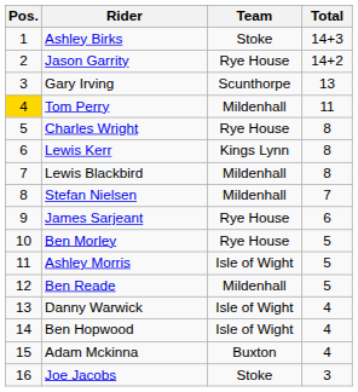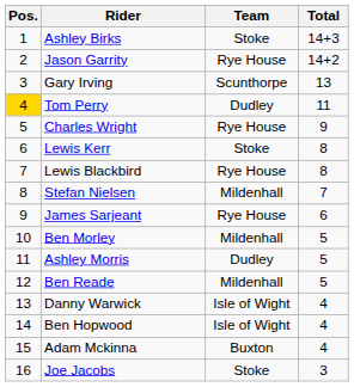Tom Perry | Team: Mildenhall -> Dudley
Charles Wright | Total: 8 -> 9
Lewis Kerr | Team: Kings Lynn -> Stoke
Lewis Blackbird | Team: Mildenhall -> Rye House
Ben Morley | Team: Rye House -> Mildenhall
Ashley Morris | Team: Isle of Wight -> Dudley
